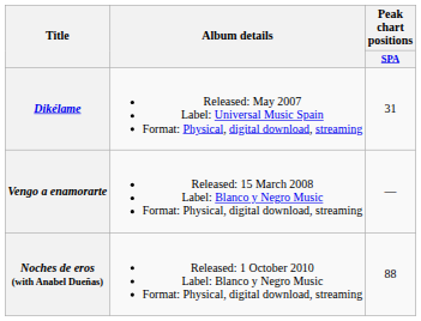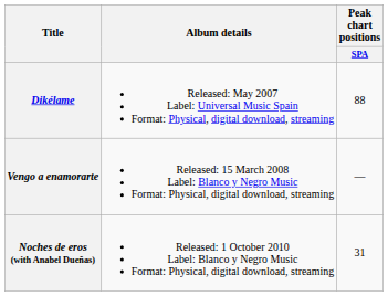Dikélame | Peak chart positions / SPA: 31 -> 88
Noches de eros (with Anabel Dueñas) | Peak chart positions / SPA: 88 -> 31
